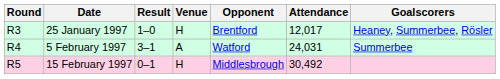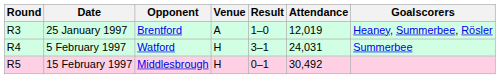columns swapped: Opponent <-> Result
25 January 1997 | Venue: H -> A
25 January 1997 | Attendance: 12,017 -> 12,019
5 February 1997 | Venue: A -> H
